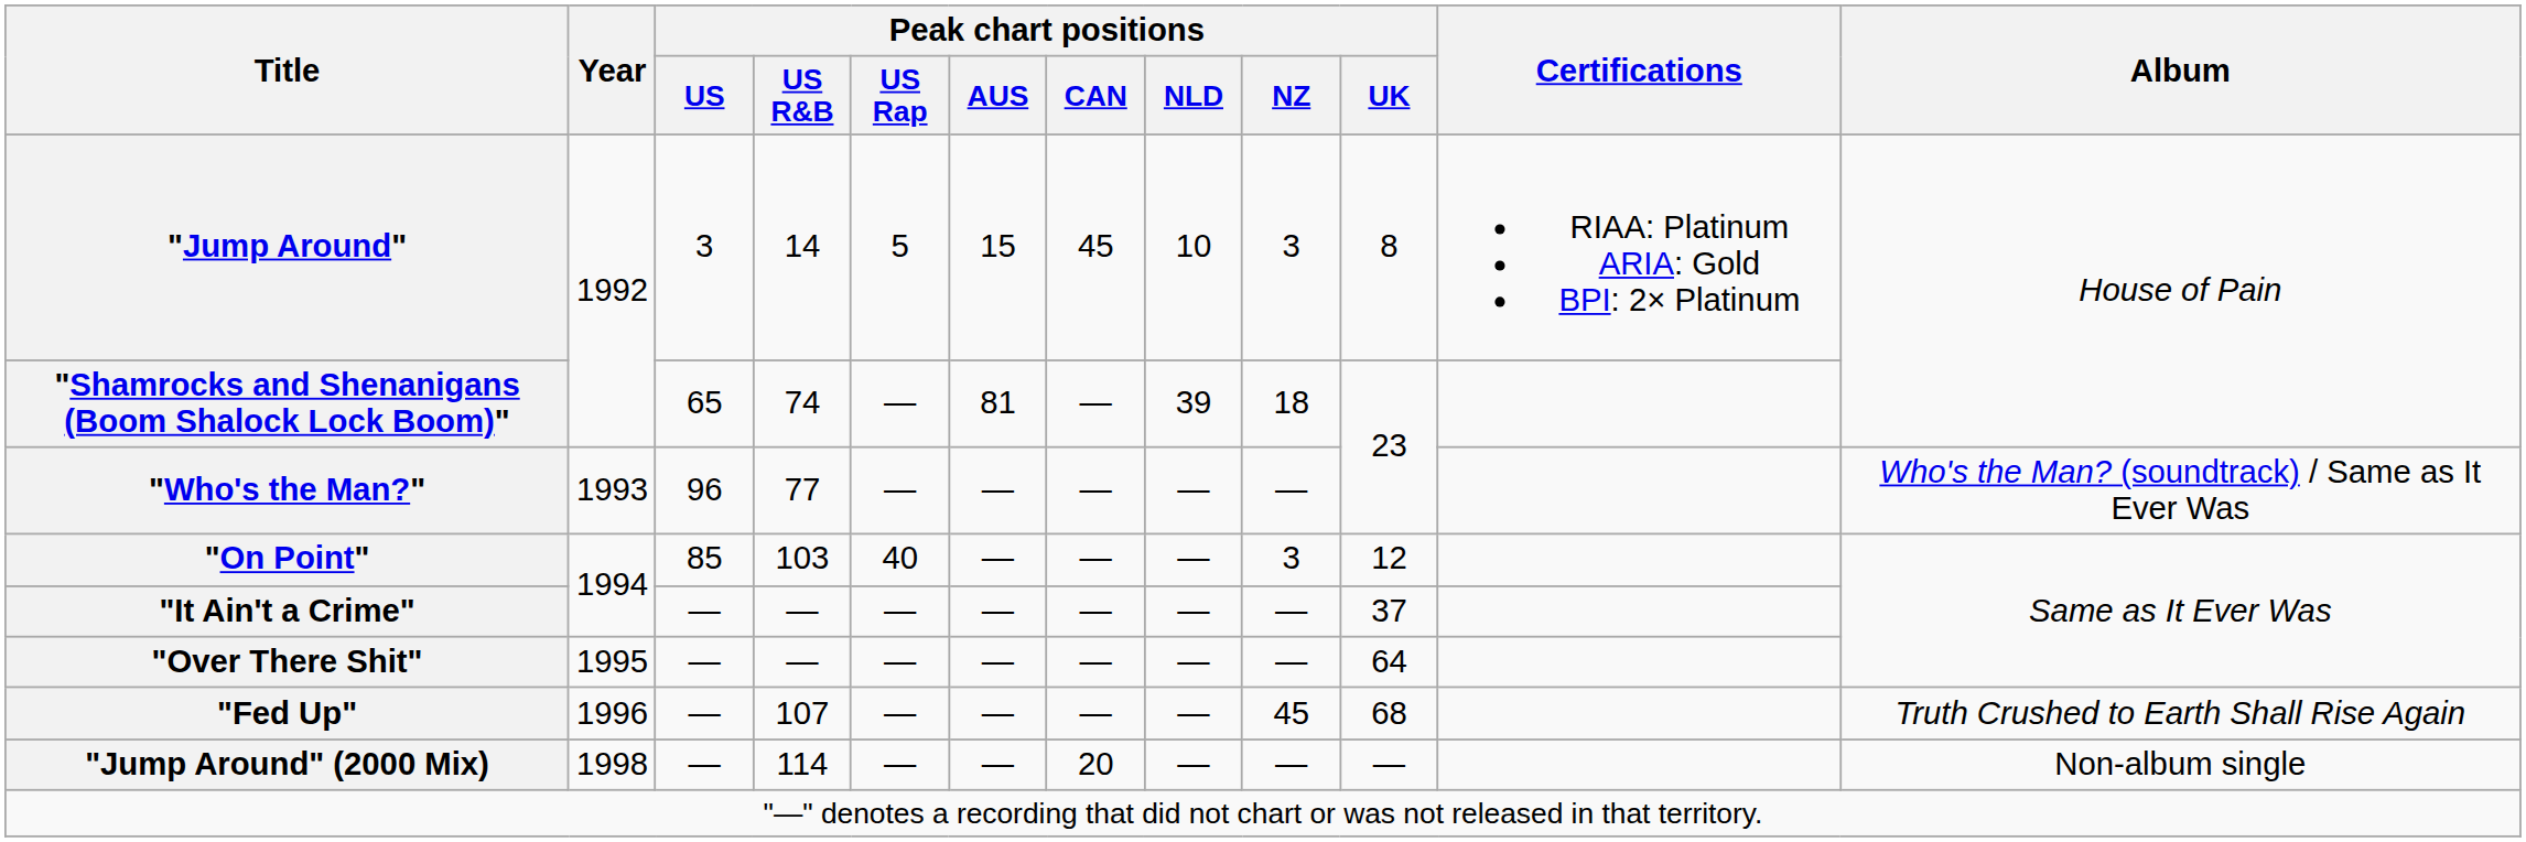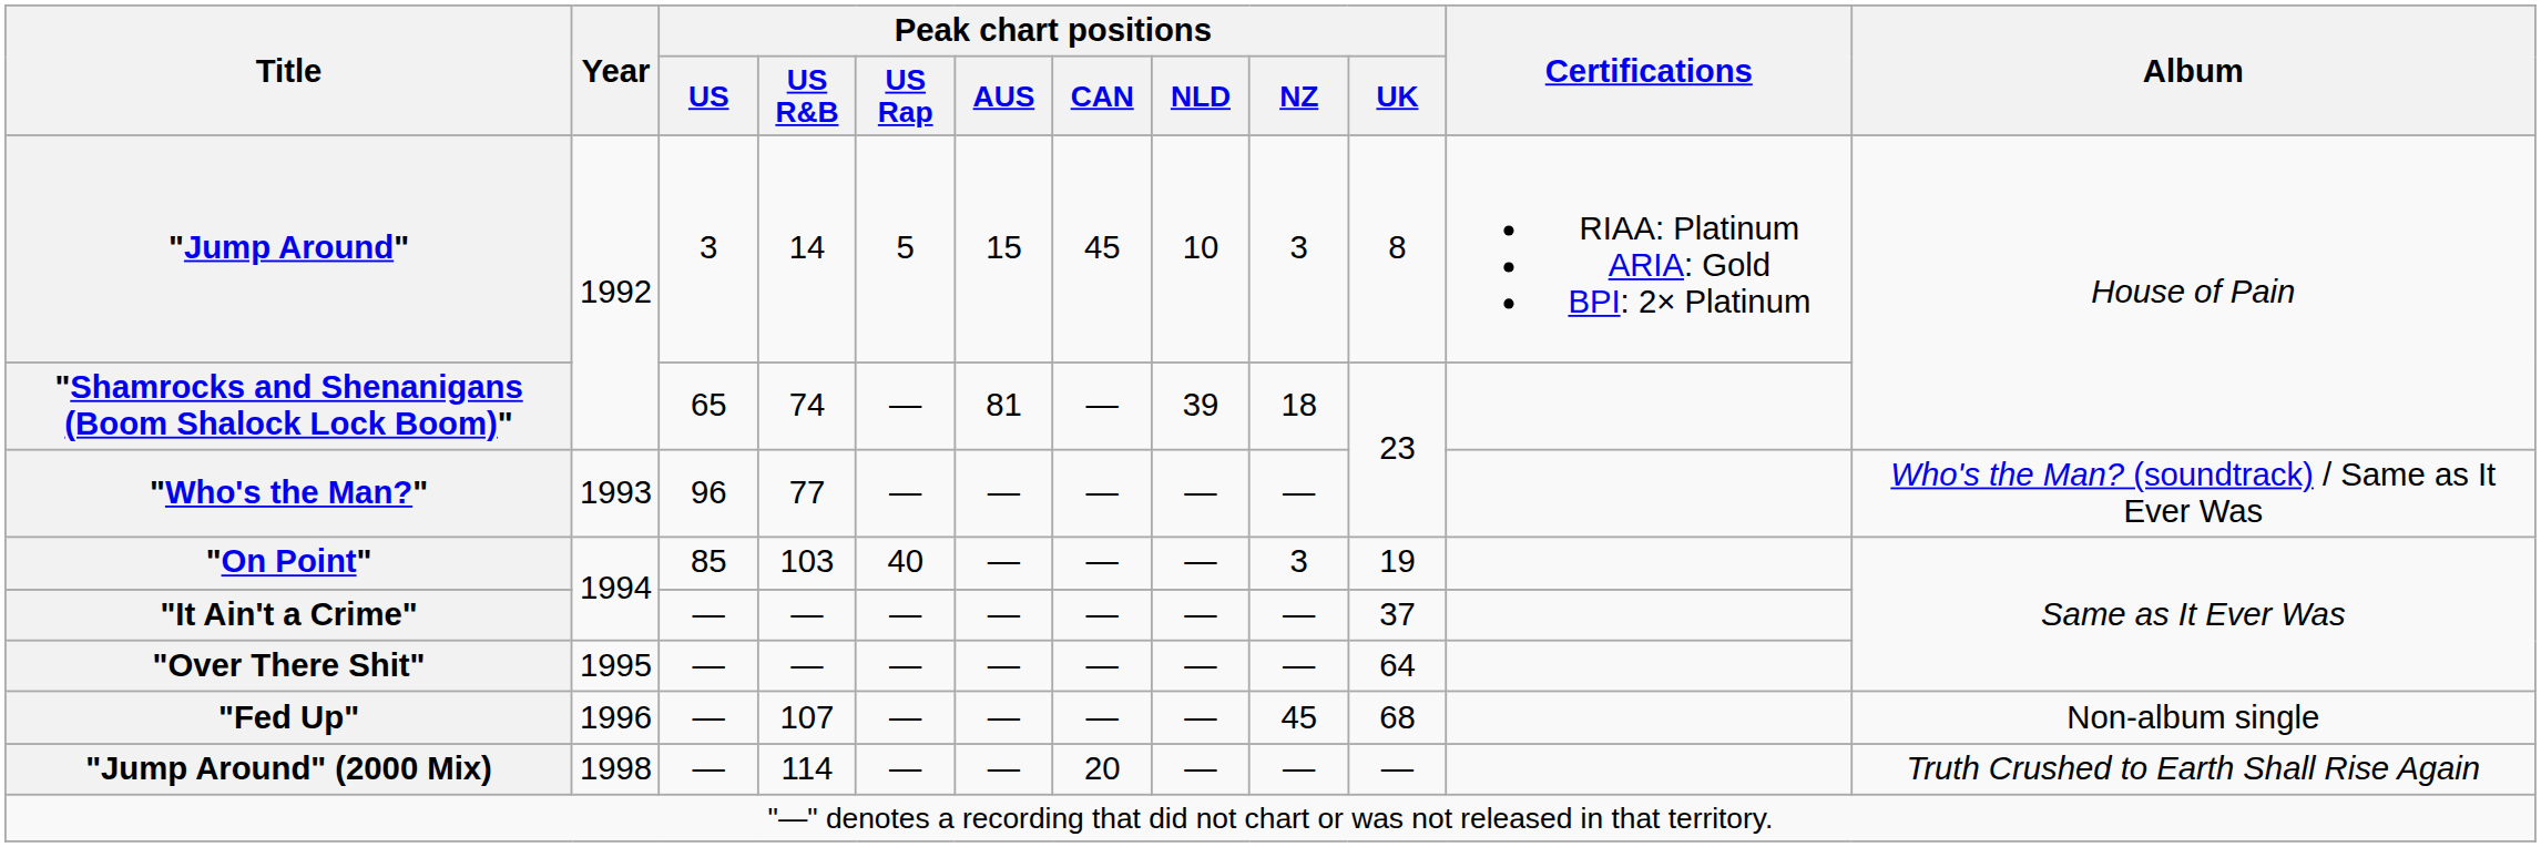"On Point" | Peak chart positions / UK: 12 -> 19
"Fed Up" | Album: Truth Crushed to Earth Shall Rise Again -> Non-album single
"Jump Around" (2000 Mix) | Album: Non-album single -> Truth Crushed to Earth Shall Rise Again
